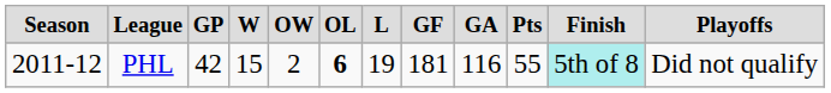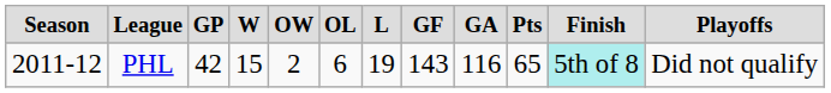PHL | column 6: bold -> normal
PHL | column 8: 181 -> 143
PHL | column 10: 55 -> 65
